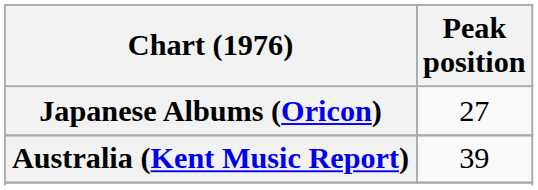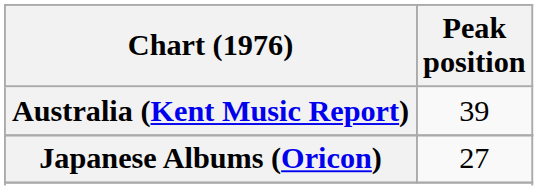rows swapped: Australia (Kent Music Report) <-> Japanese Albums (Oricon)
